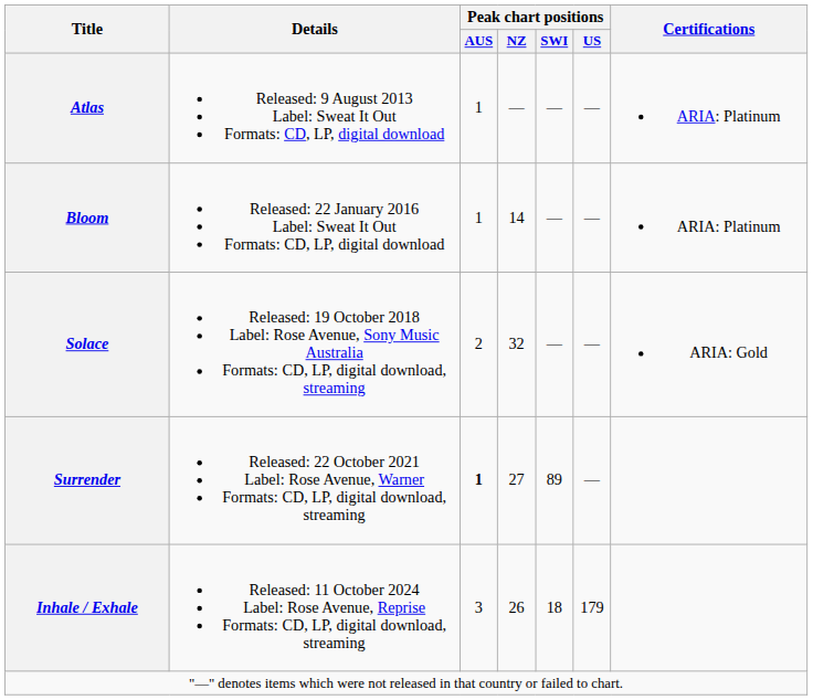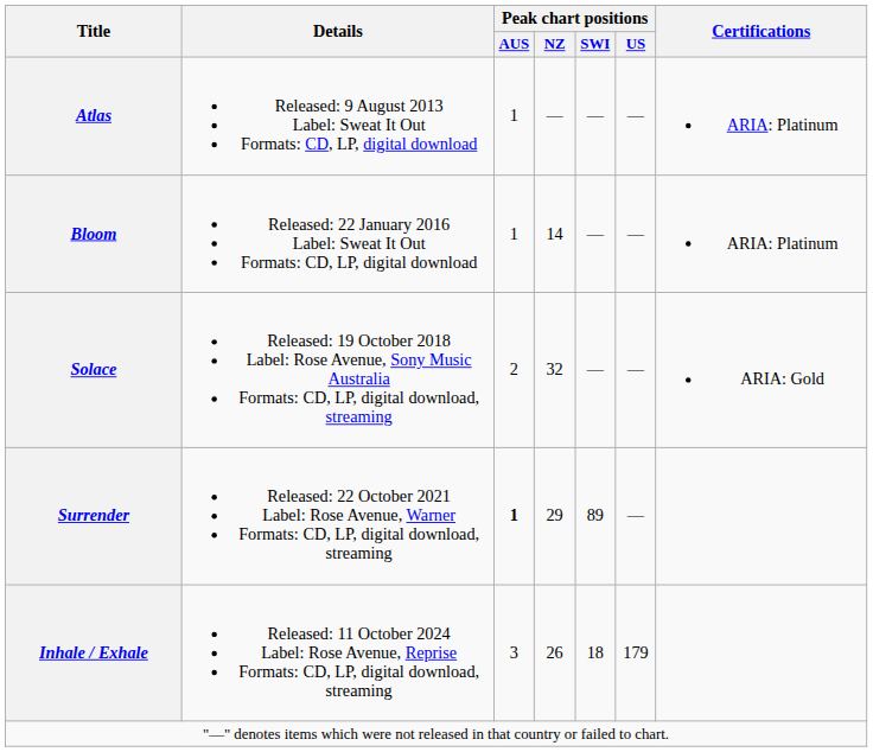Surrender | Peak chart positions / NZ: 27 -> 29
